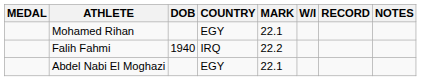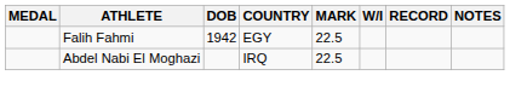- row: Mohamed Rihan | EGY | 22.1
Falih Fahmi | DOB: 1940 -> 1942
Falih Fahmi | COUNTRY: IRQ -> EGY
Falih Fahmi | MARK: 22.2 -> 22.5
Abdel Nabi El Moghazi | COUNTRY: EGY -> IRQ
Abdel Nabi El Moghazi | MARK: 22.1 -> 22.5
